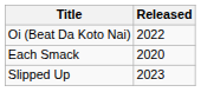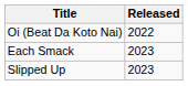Each Smack | Released: 2020 -> 2023
